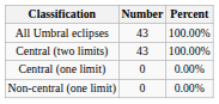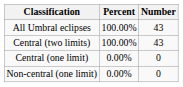columns swapped: Number <-> Percent
